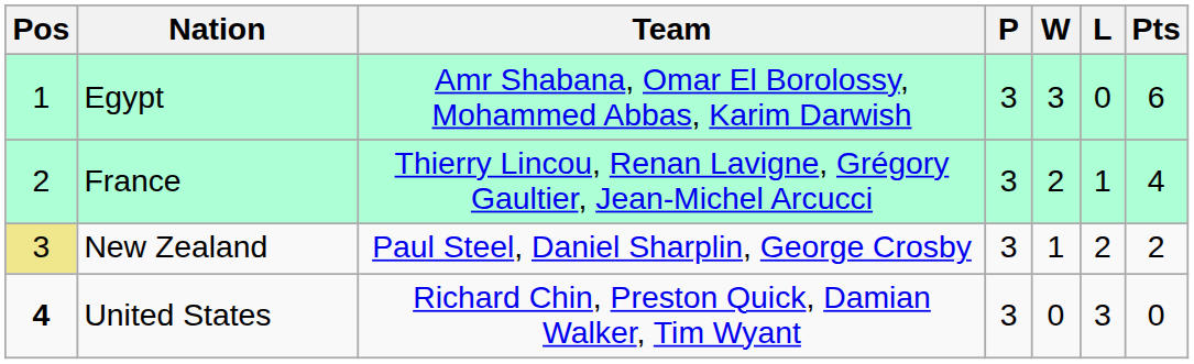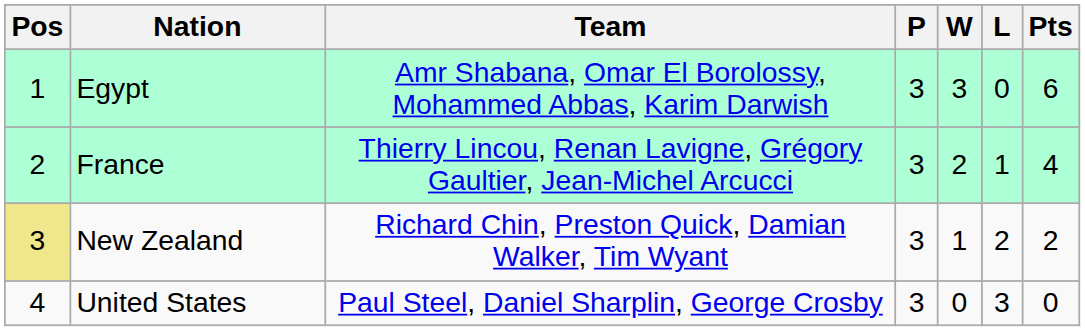New Zealand | Team: Paul Steel, Daniel Sharplin, George Crosby -> Richard Chin, Preston Quick, Damian Walker, Tim Wyant
United States | Pos: bold -> normal
United States | Team: Richard Chin, Preston Quick, Damian Walker, Tim Wyant -> Paul Steel, Daniel Sharplin, George Crosby
